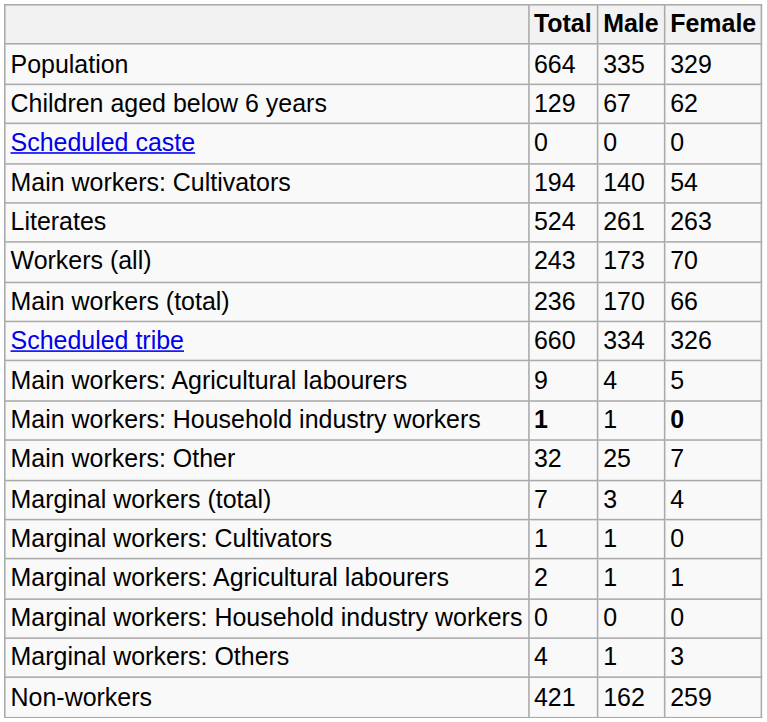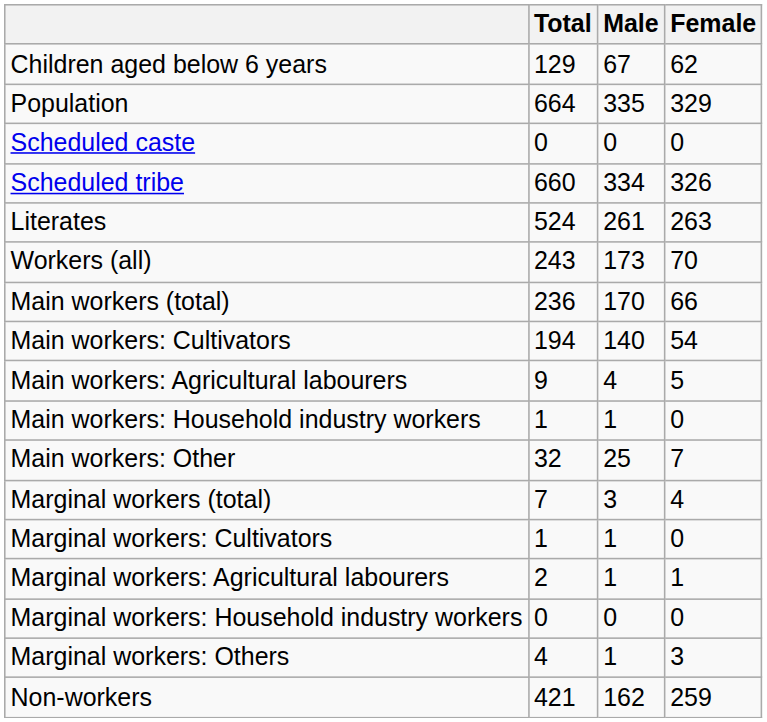rows swapped: Population <-> Children aged below 6 years
rows swapped: Scheduled tribe <-> Main workers: Cultivators
Main workers: Household industry workers | Total: bold -> normal
Main workers: Household industry workers | Female: bold -> normal
